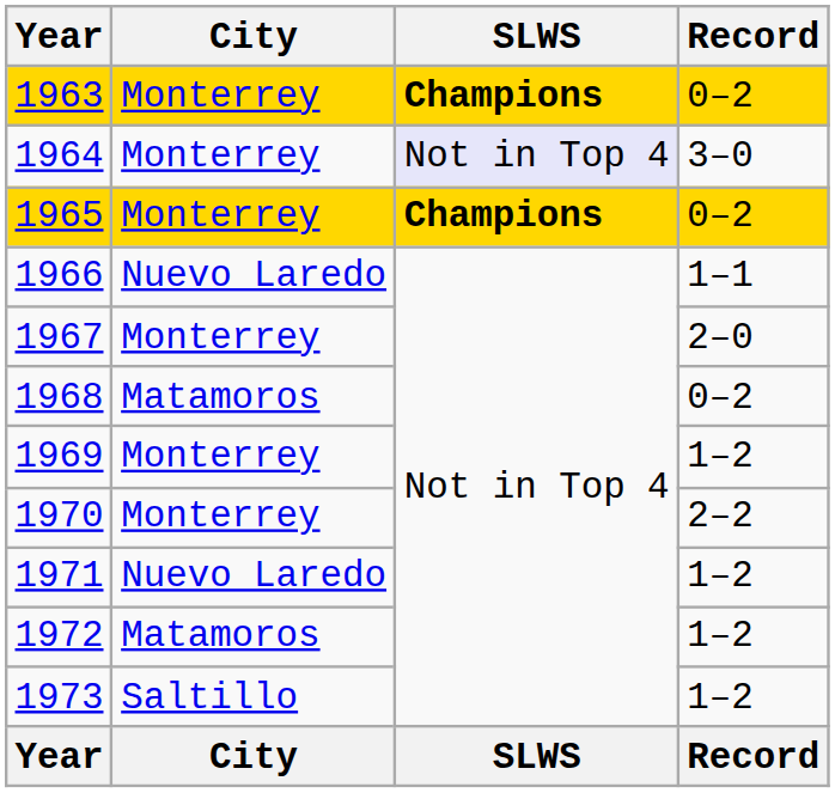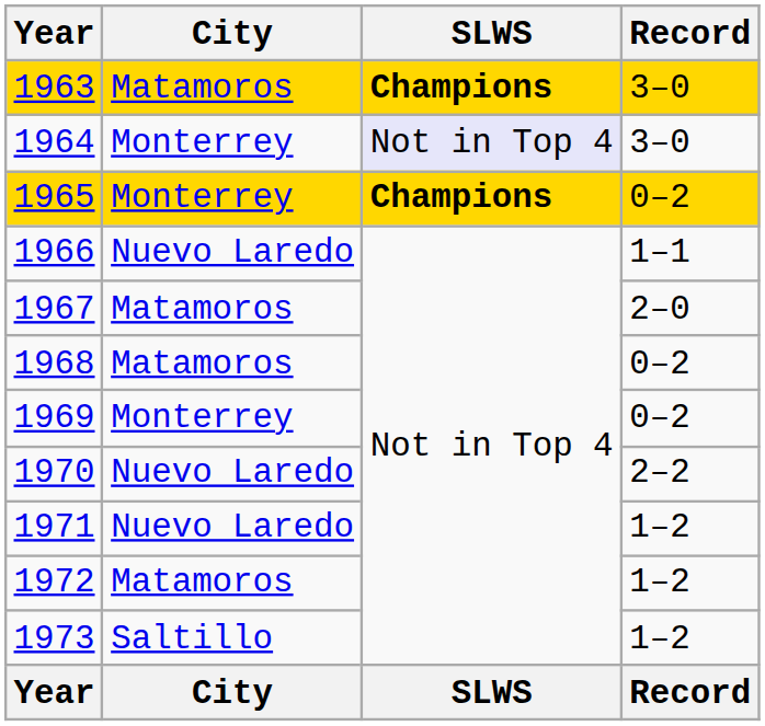1963 | City: Monterrey -> Matamoros
1963 | Record: 0–2 -> 3–0
1967 | City: Monterrey -> Matamoros
1969 | Record: 1–2 -> 0–2
1970 | City: Monterrey -> Nuevo Laredo
